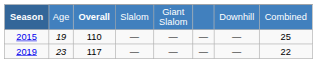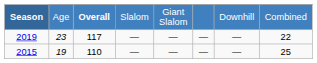rows swapped: 2015 <-> 2019
